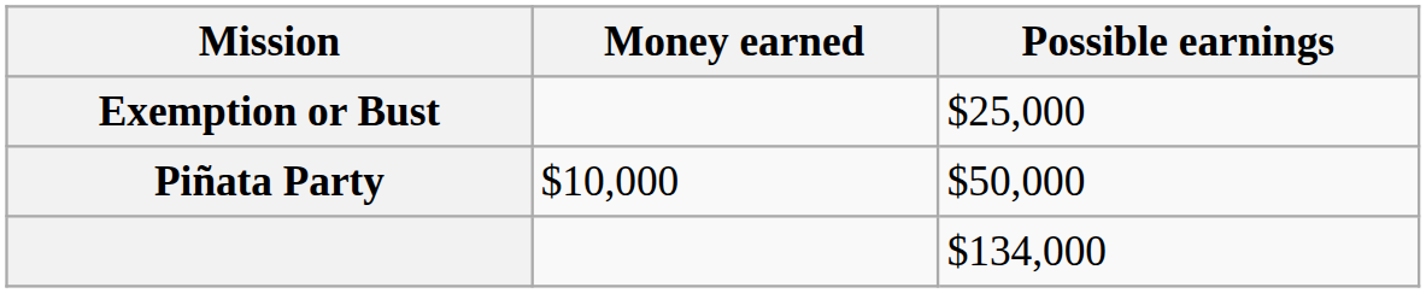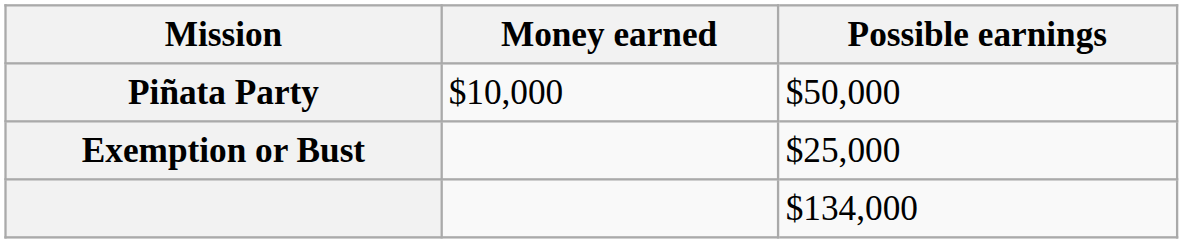rows swapped: Piñata Party <-> Exemption or Bust
